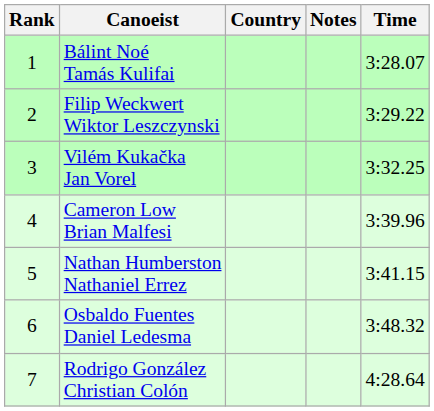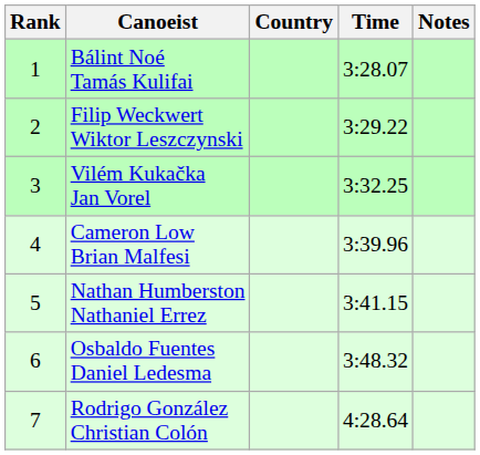columns swapped: Time <-> Notes
